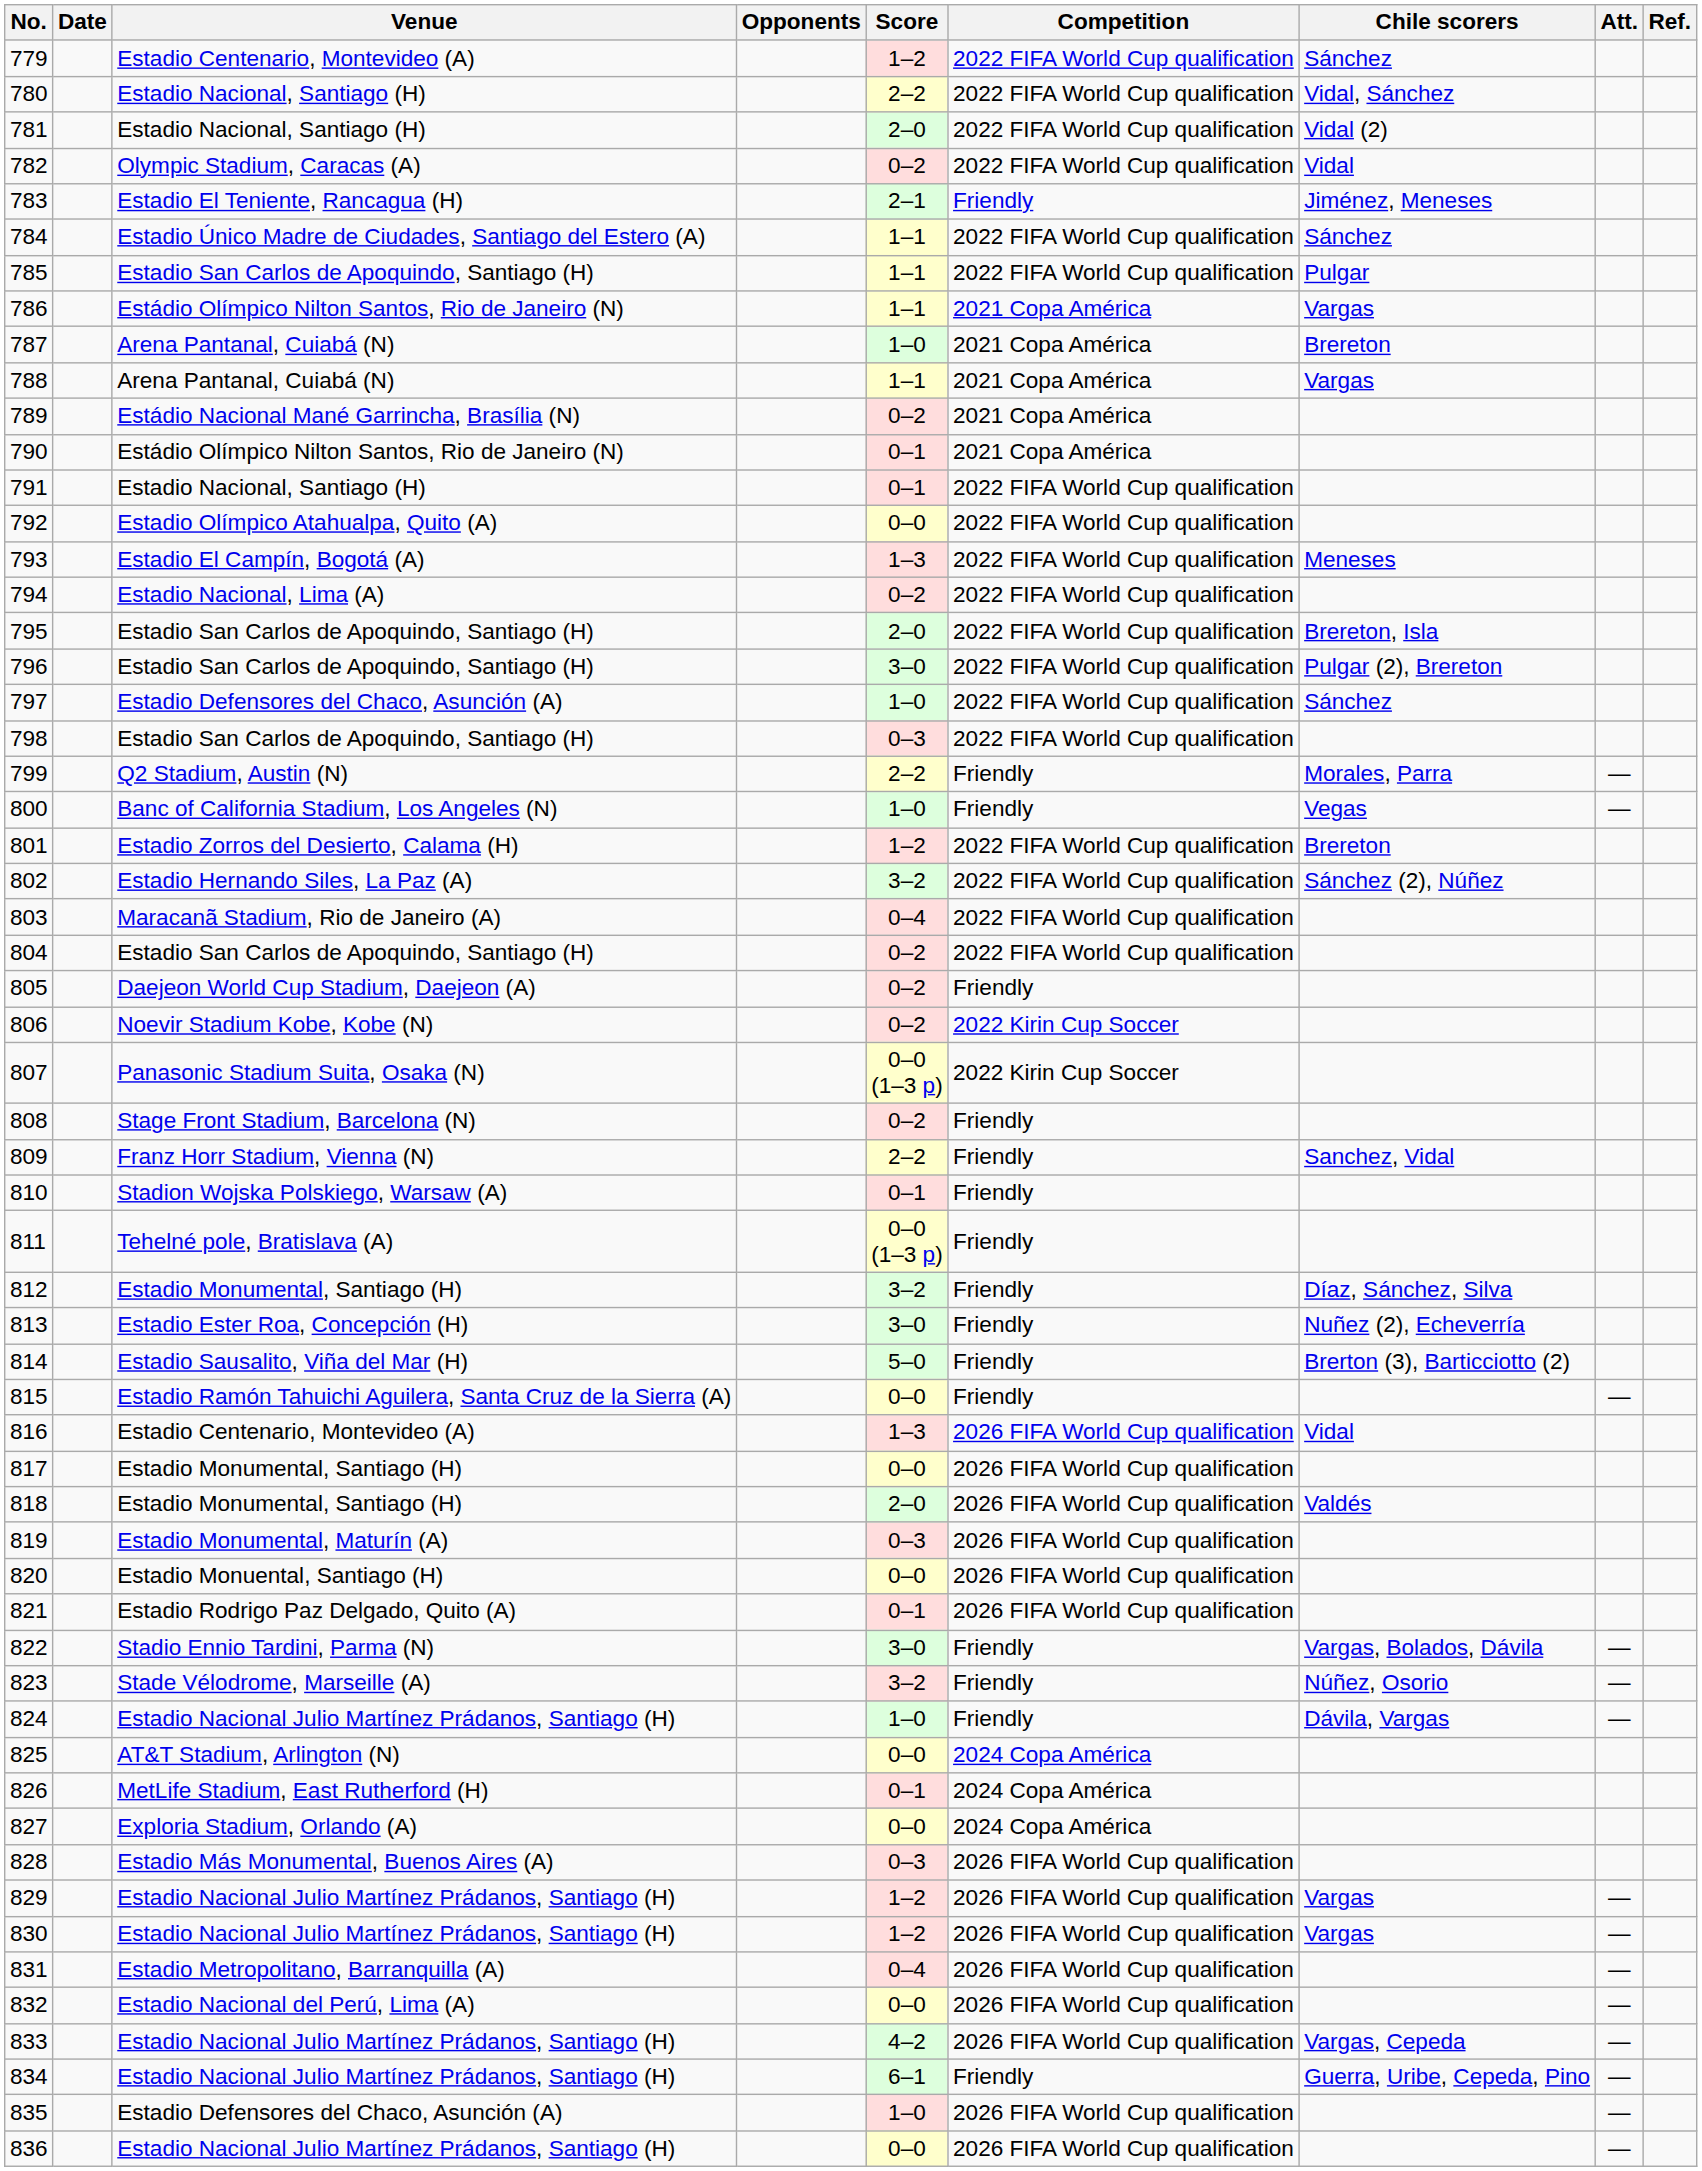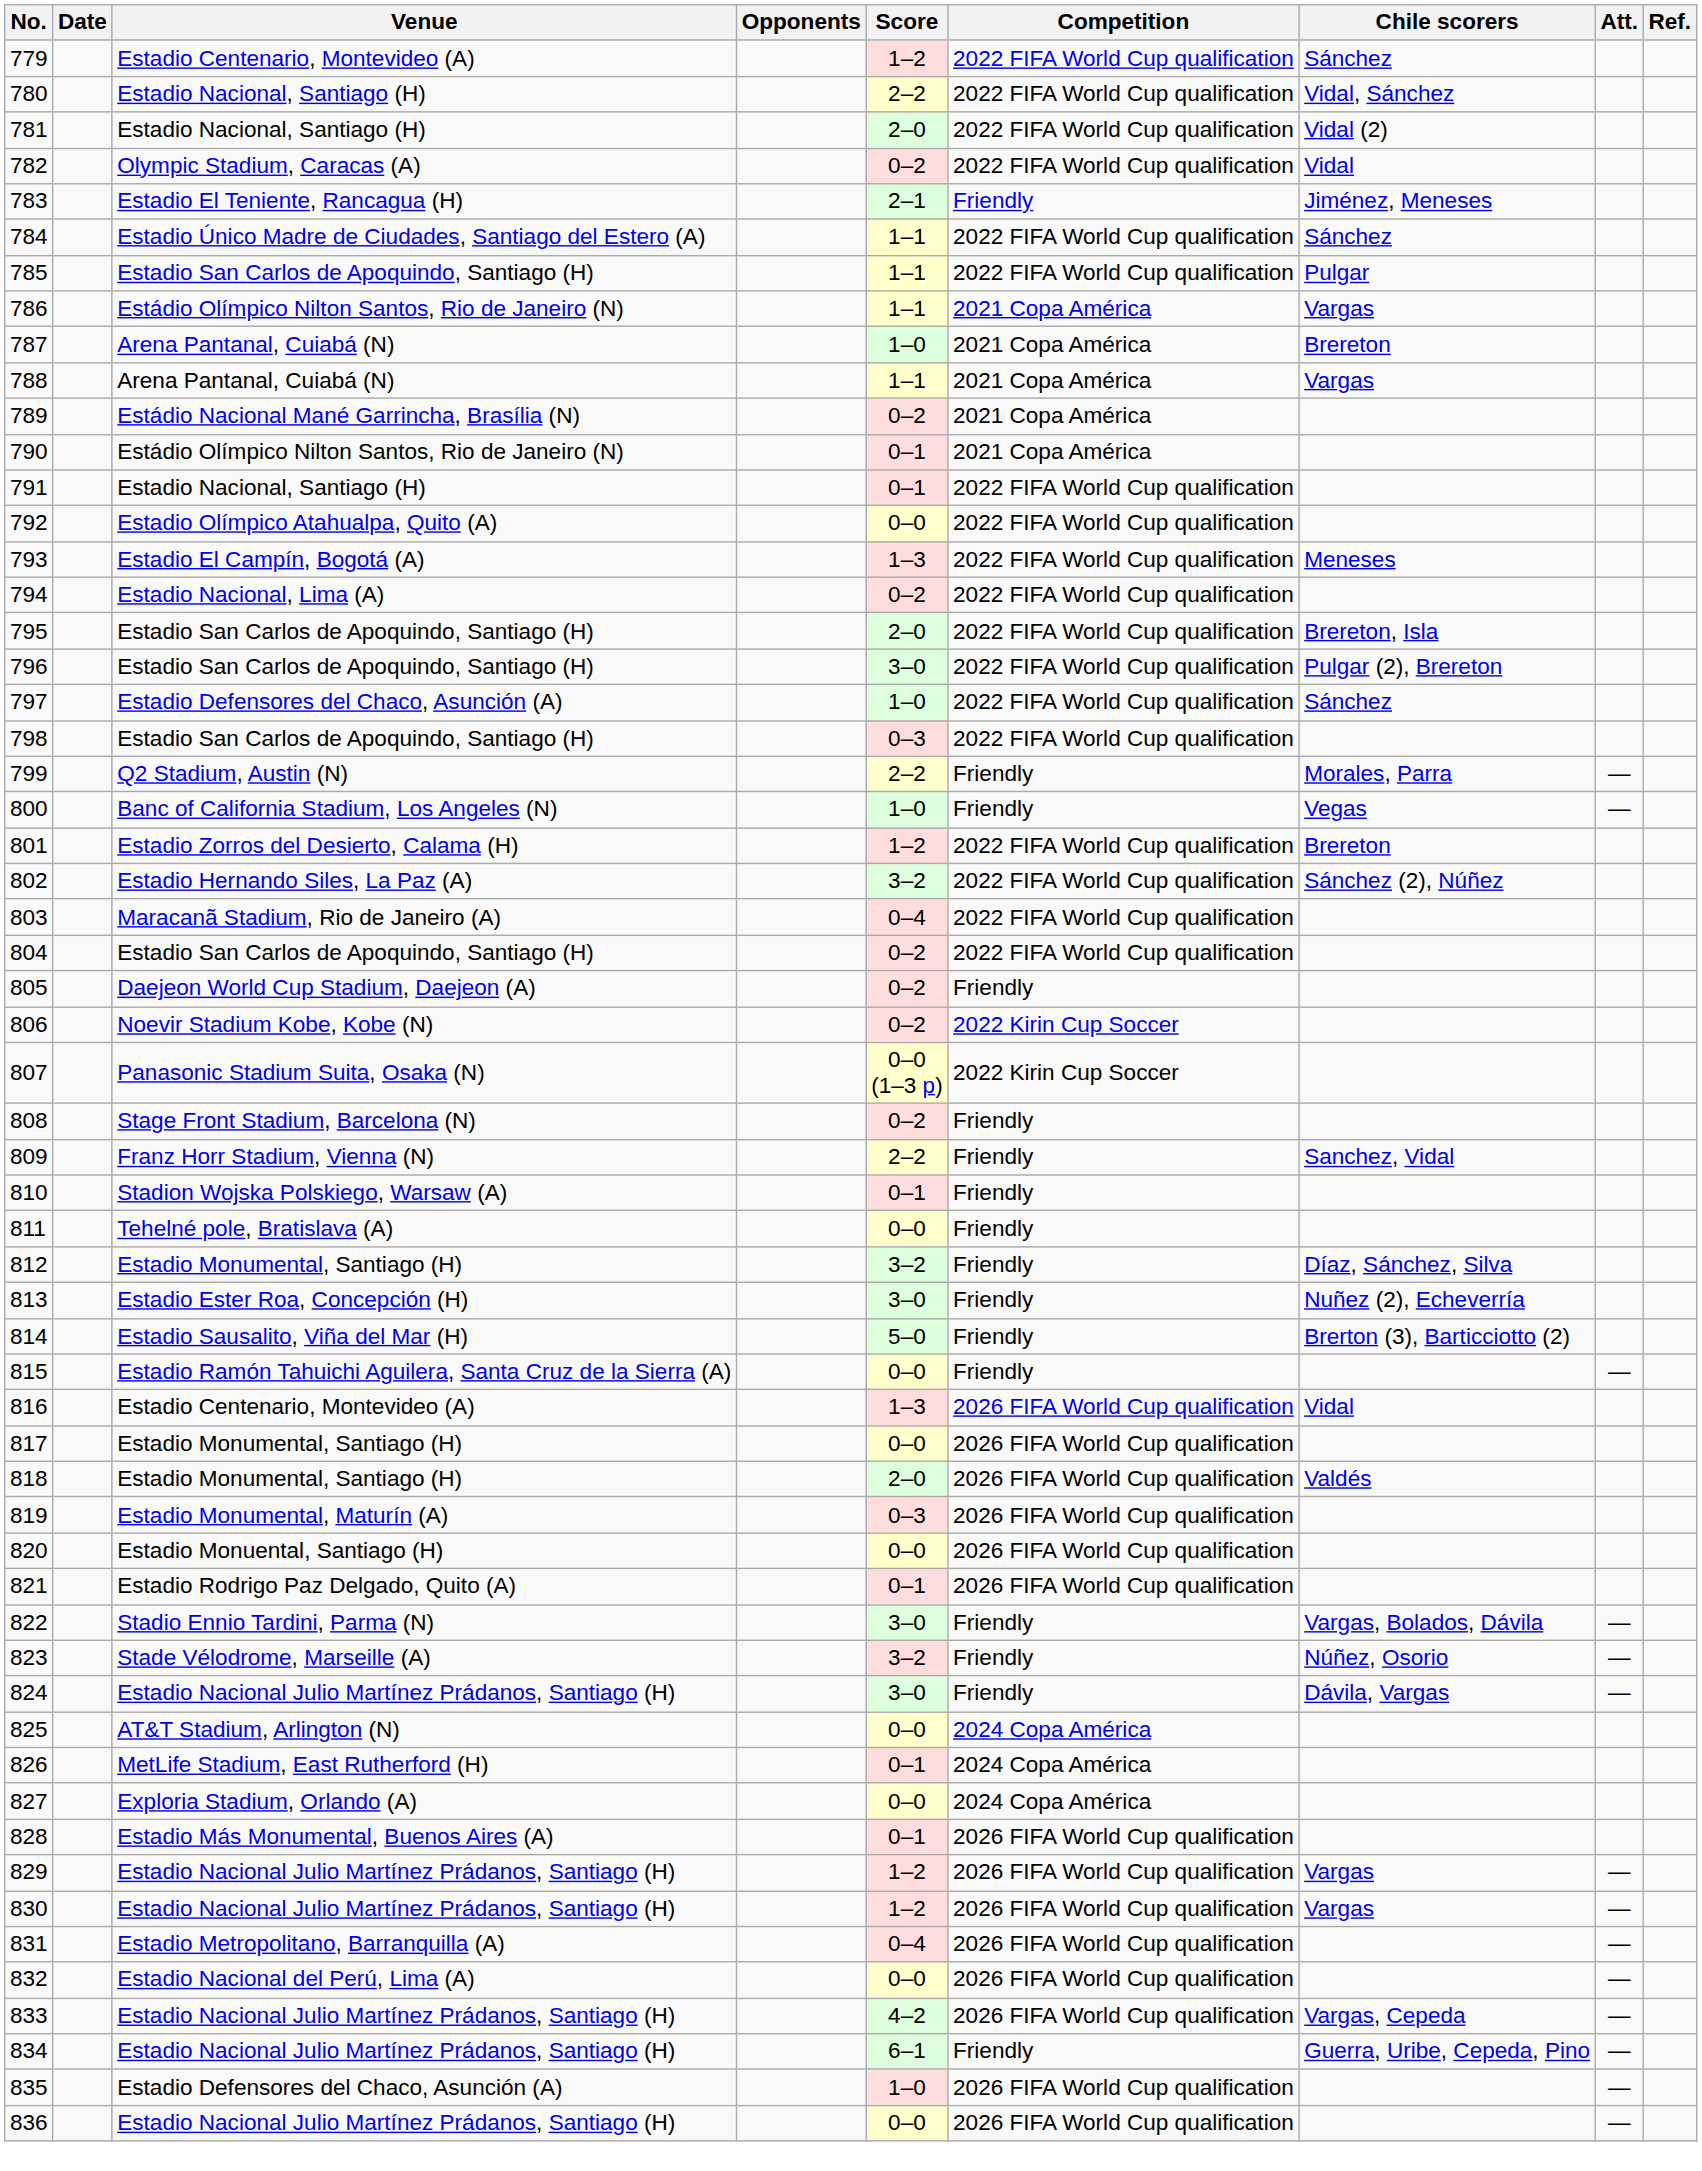811 | Score: 0–0 (1–3 p) -> 0–0
824 | Score: 1–0 -> 3–0
828 | Score: 0–3 -> 0–1
